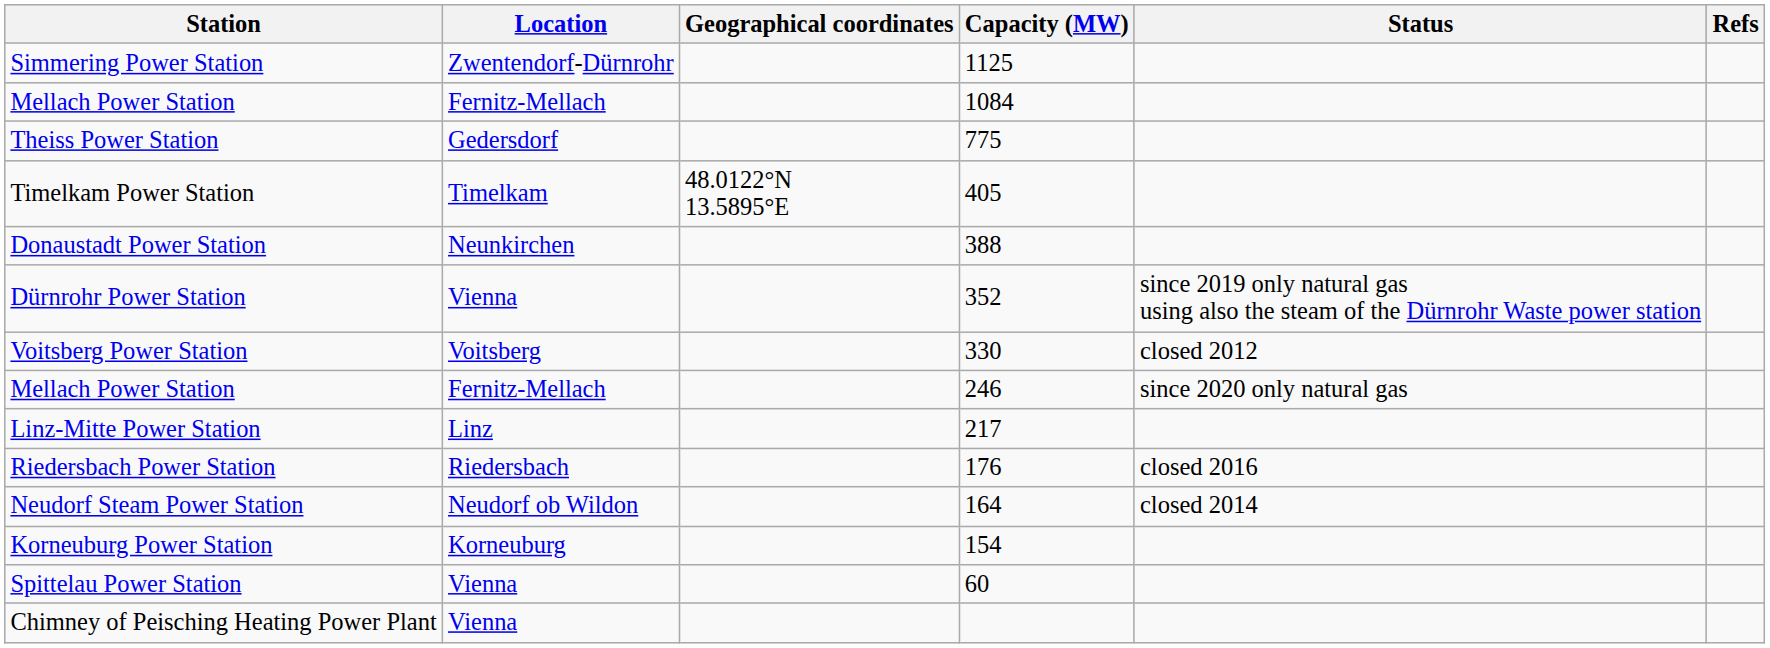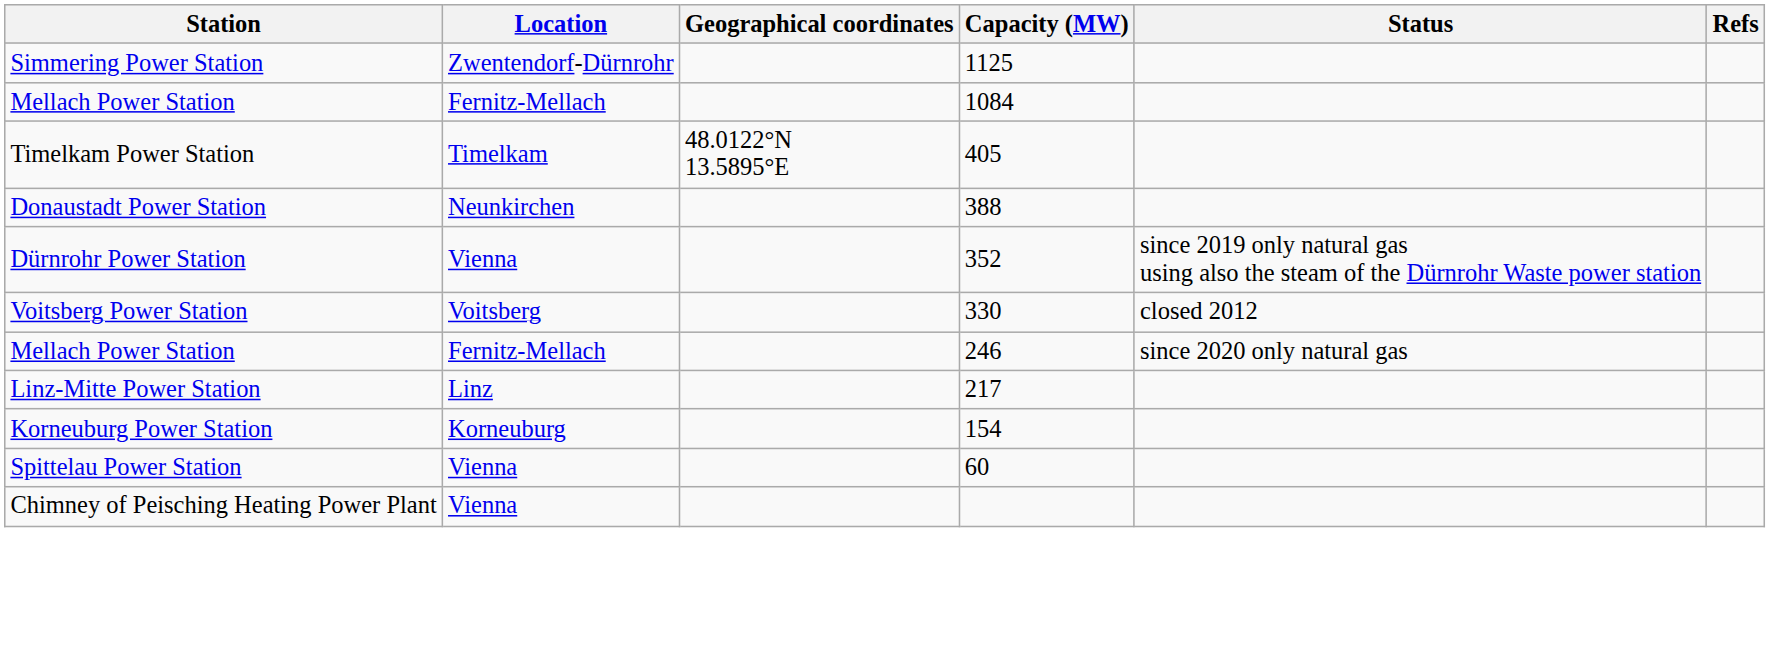- row: Theiss Power Station | Gedersdorf | 775
- row: Riedersbach Power Station | Riedersbach | 176 | closed 2016
- row: Neudorf Steam Power Station | Neudorf ob Wildon | 164 | closed 2014
